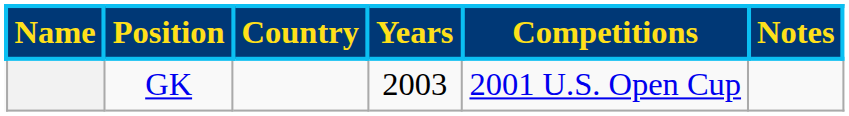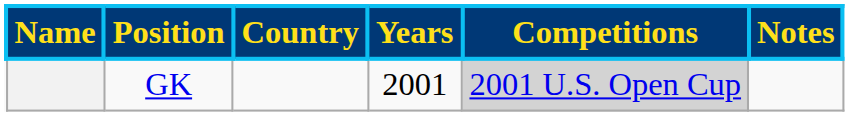GK | Years: 2003 -> 2001
GK | Competitions: no background -> lightgrey background
